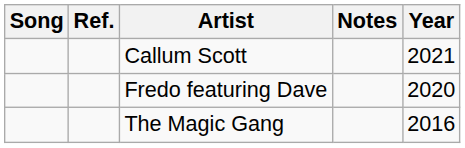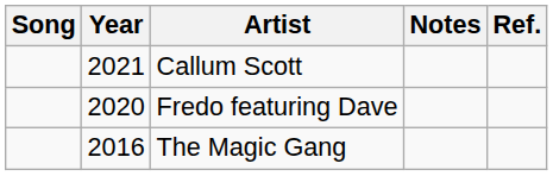columns swapped: Year <-> Ref.
